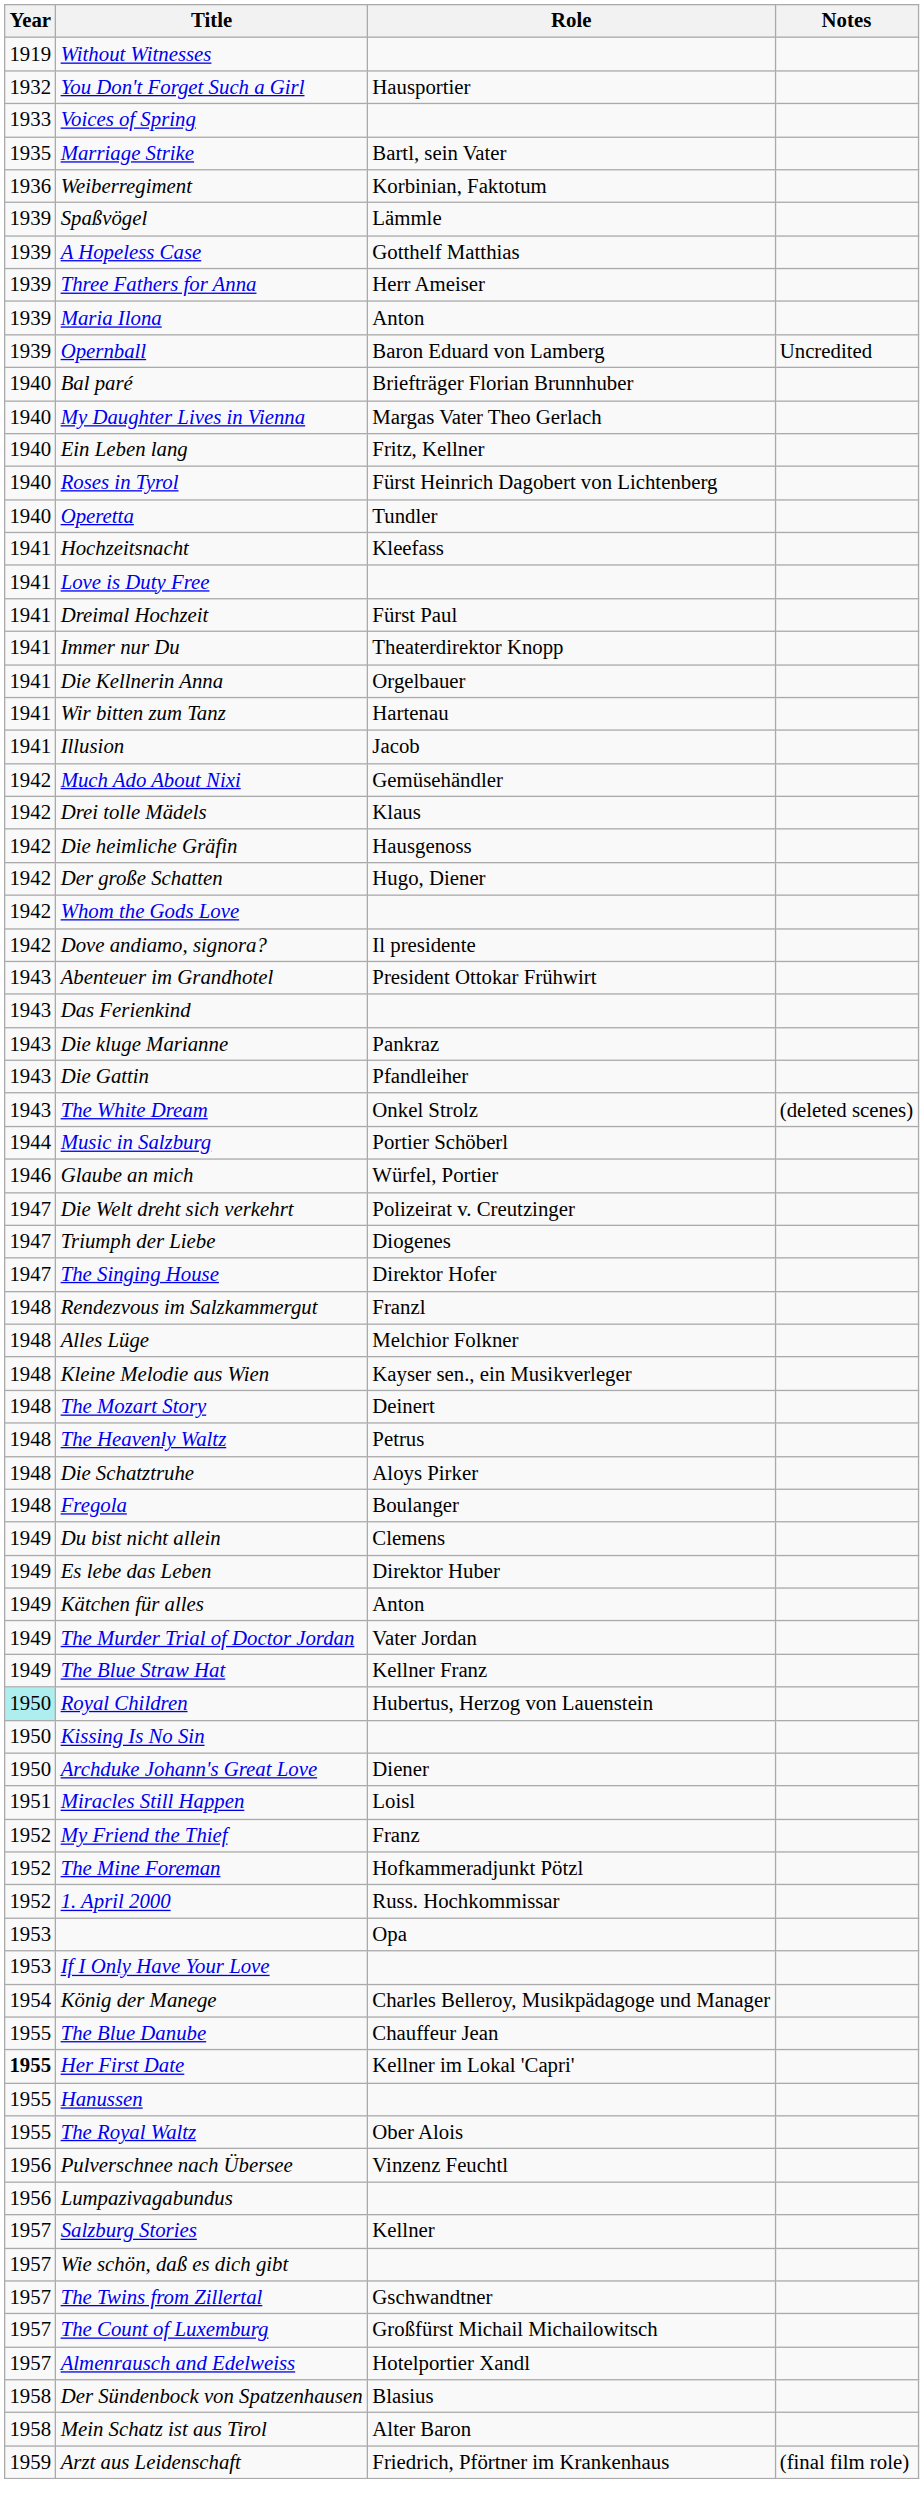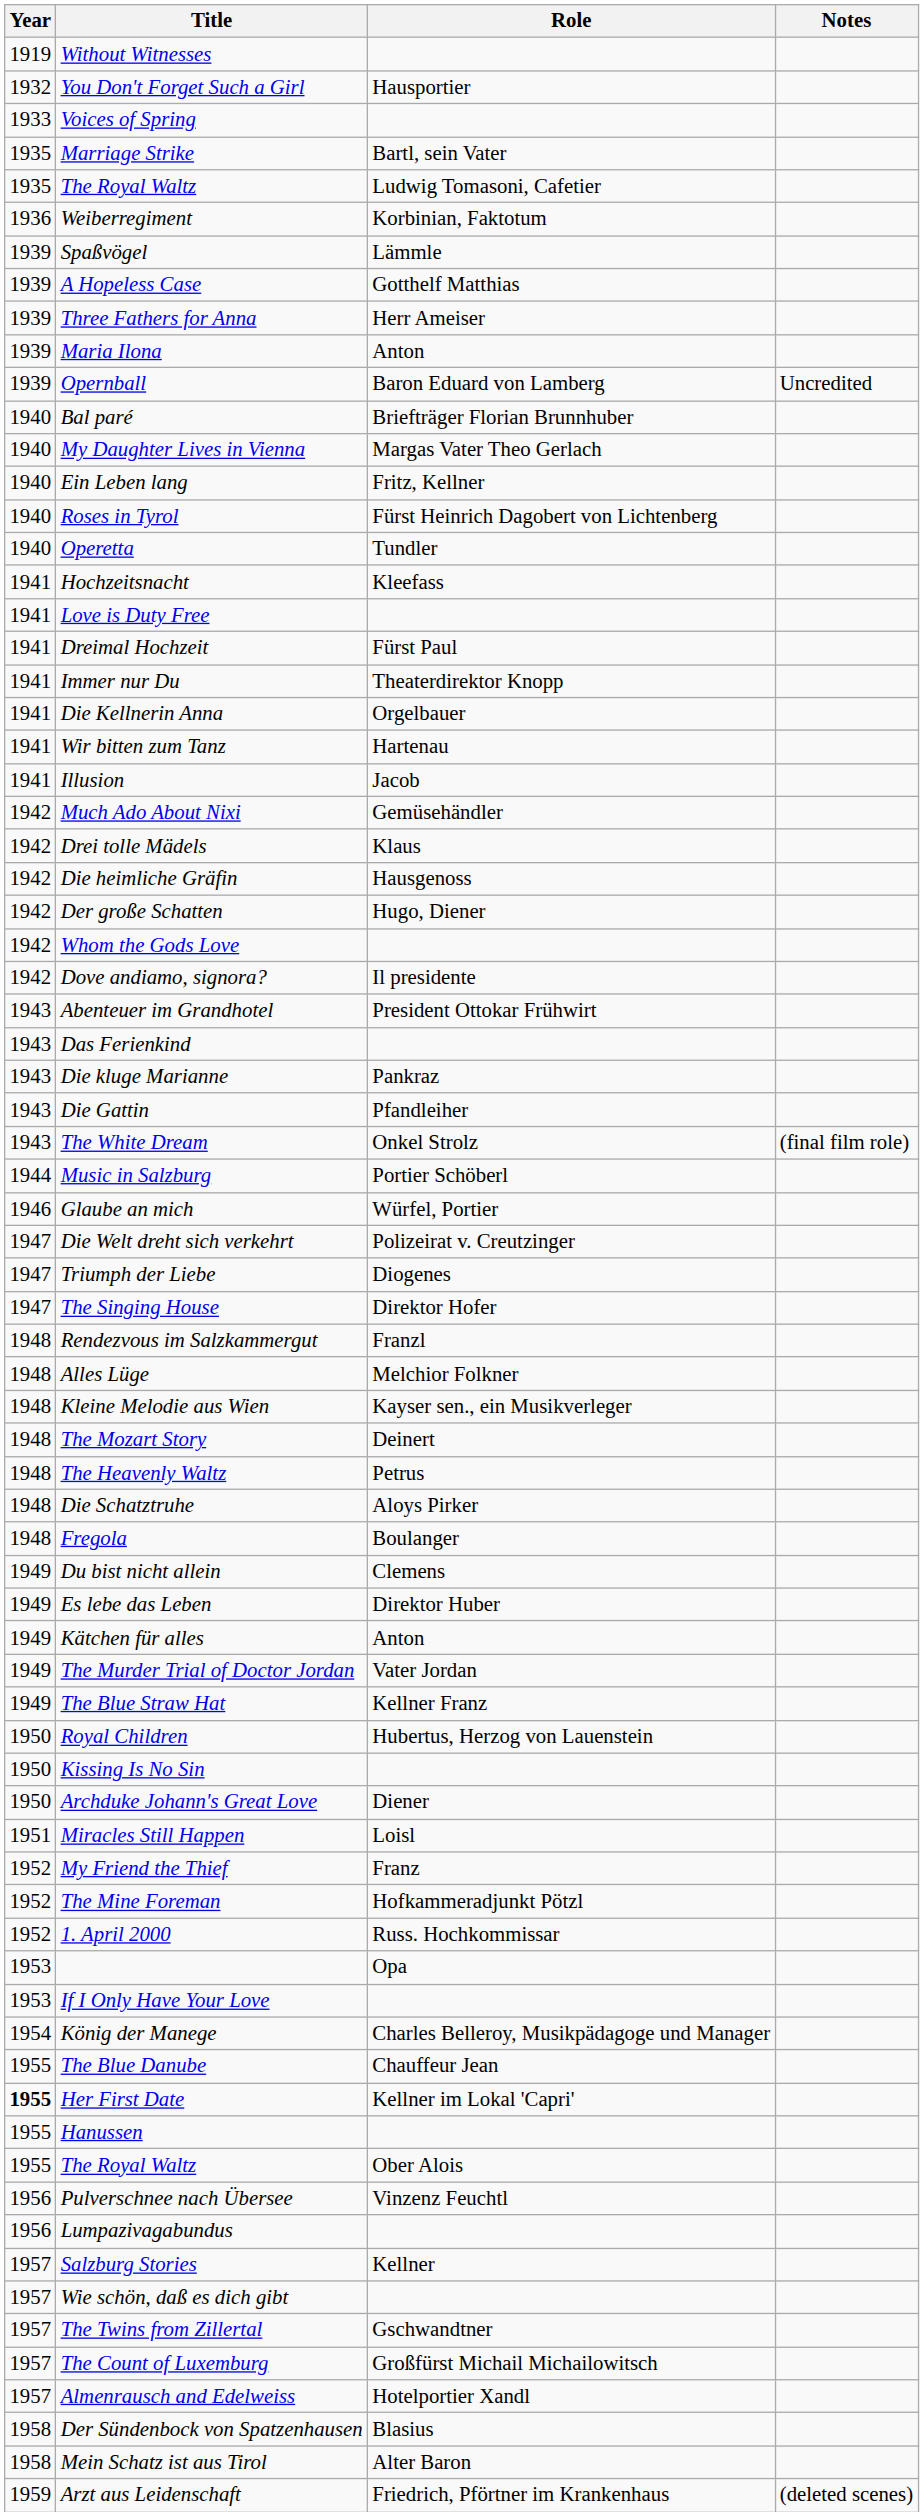+ row: 1935 | The Royal Waltz | Ludwig Tomasoni, Cafetier
The White Dream | Notes: (deleted scenes) -> (final film role)
Royal Children | Year: paleturquoise background -> no background
Arzt aus Leidenschaft | Notes: (final film role) -> (deleted scenes)
